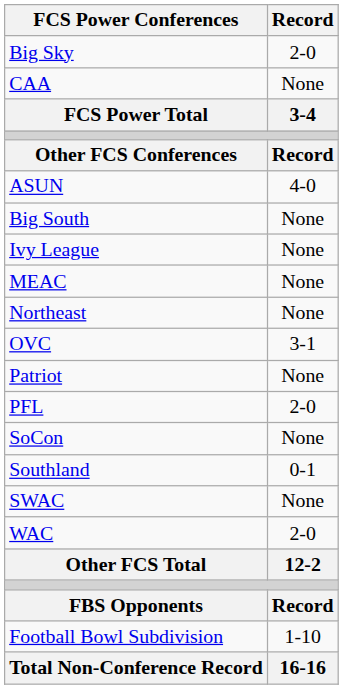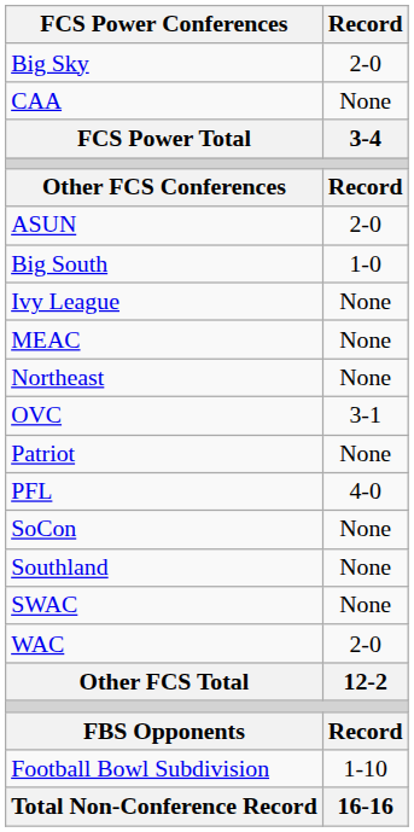ASUN | Record: 4-0 -> 2-0
Big South | Record: None -> 1-0
PFL | Record: 2-0 -> 4-0
Southland | Record: 0-1 -> None
